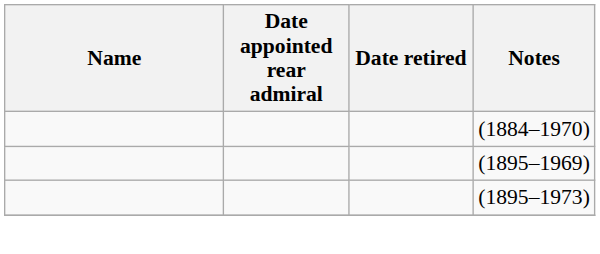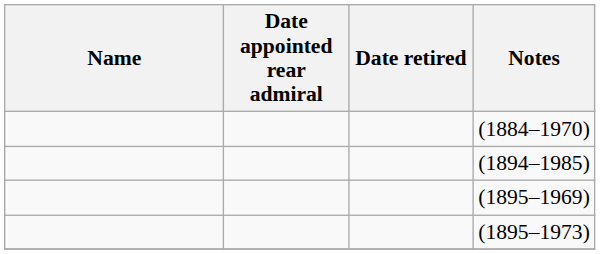+ row: (1894–1985)
